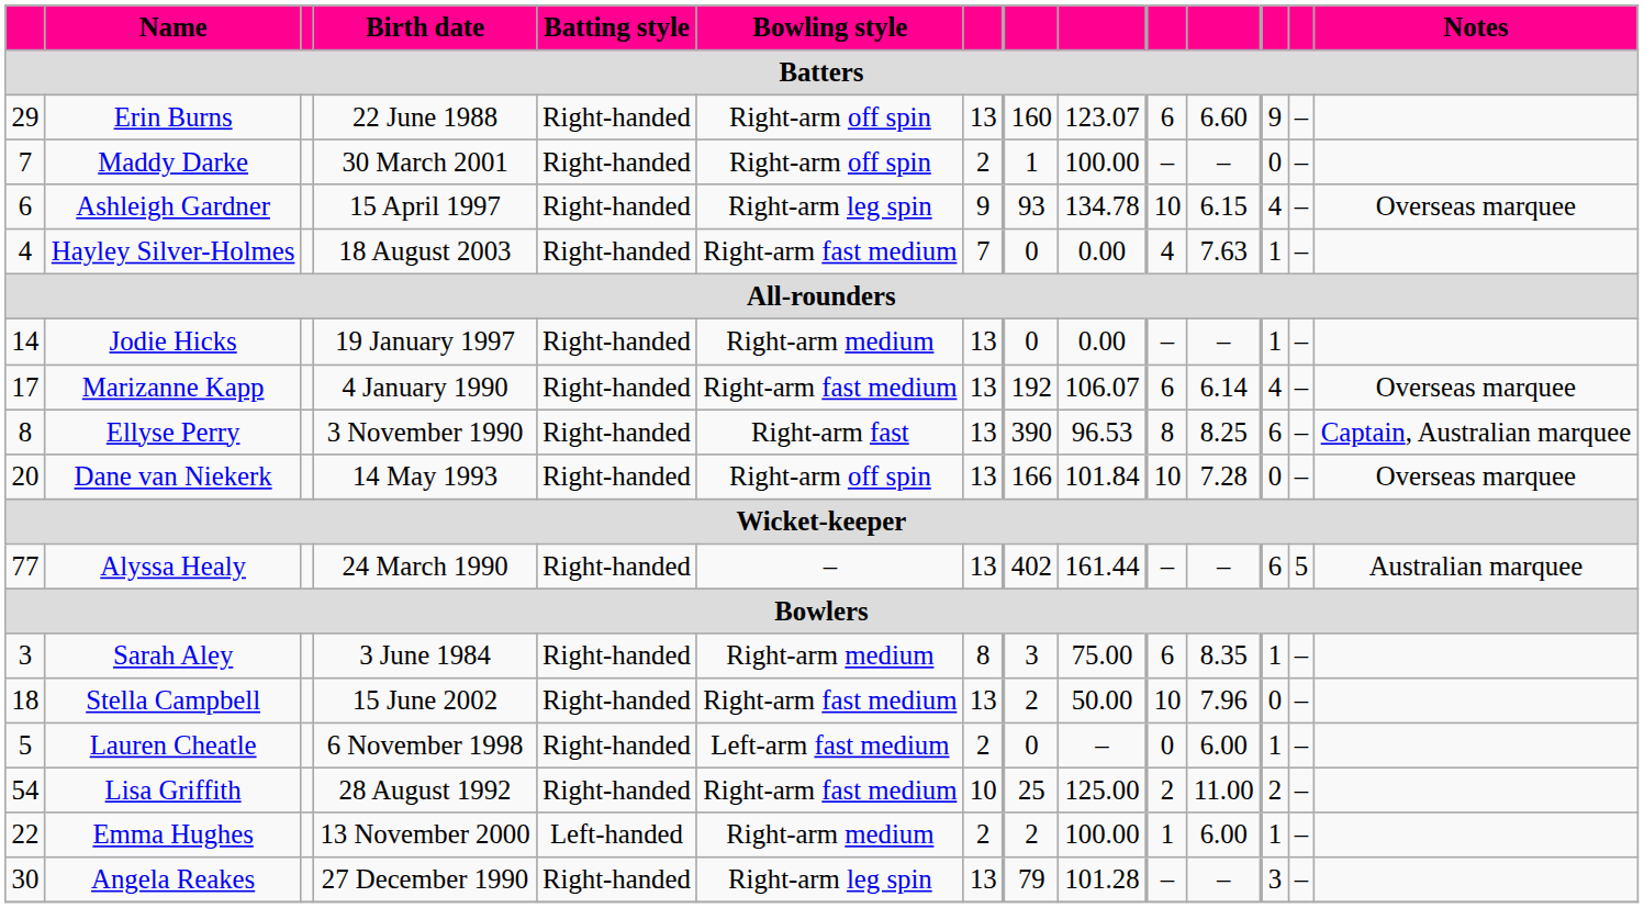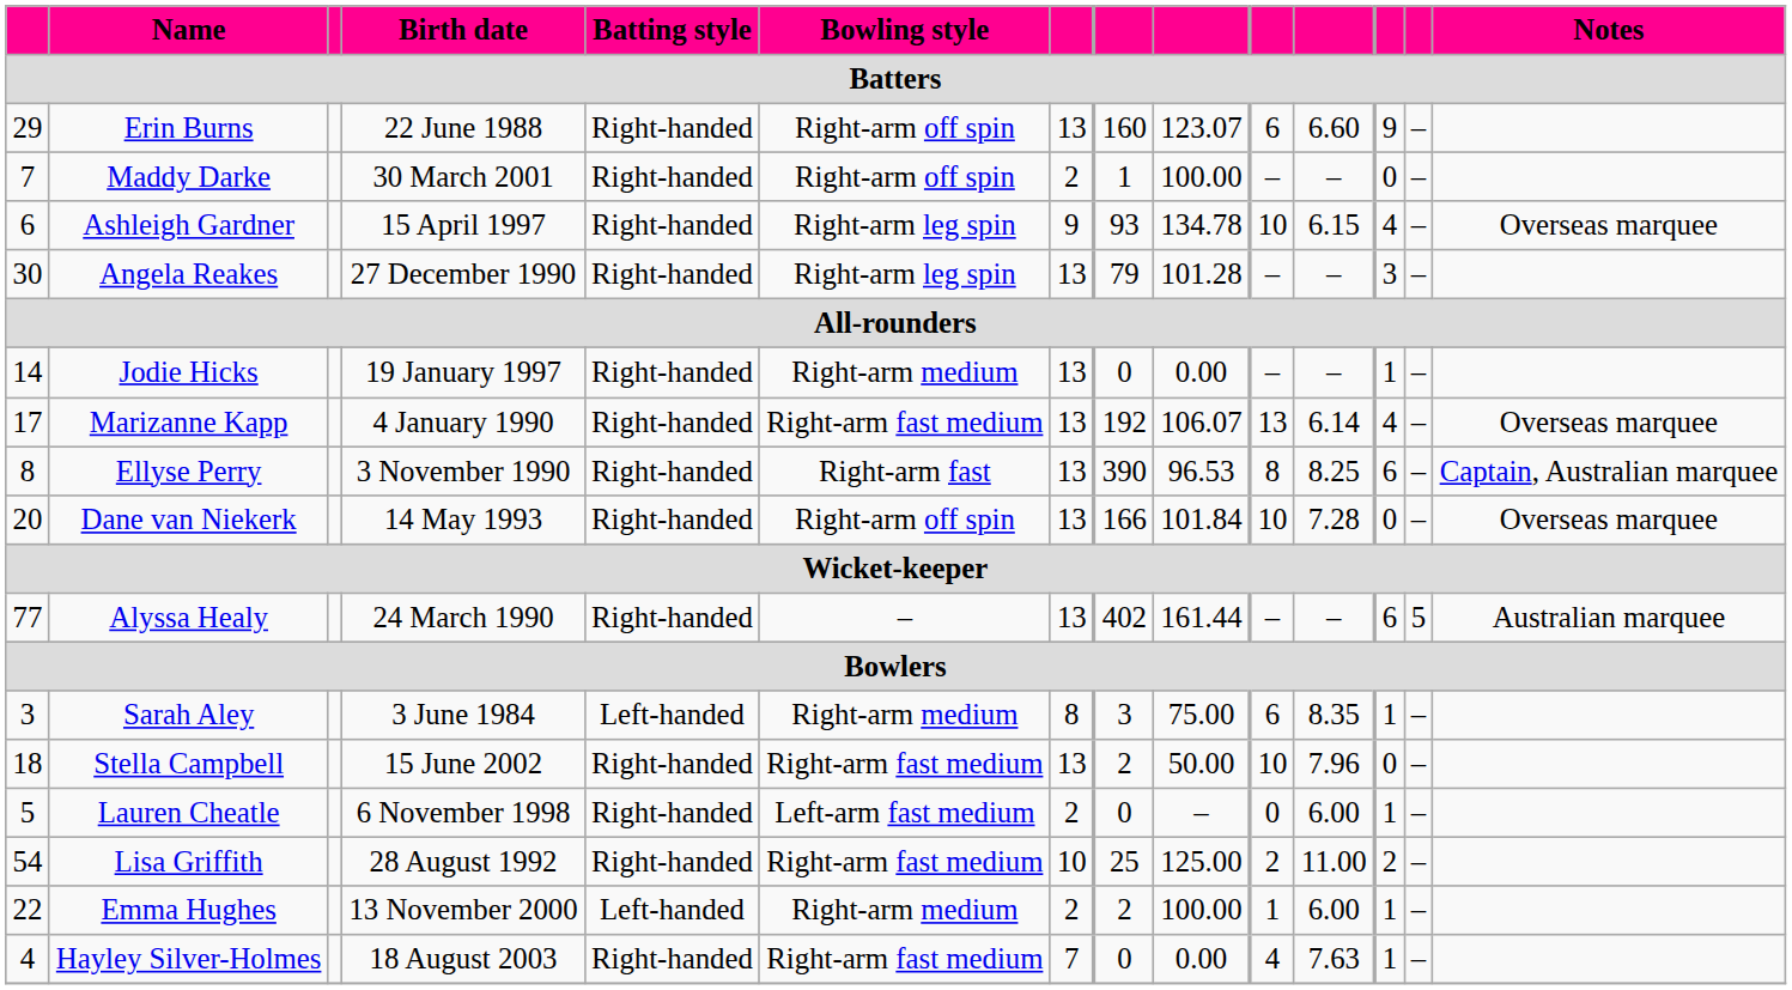rows swapped: Angela Reakes <-> Hayley Silver-Holmes
Marizanne Kapp | column 10: 6 -> 13
Sarah Aley | Batting style: Right-handed -> Left-handed
